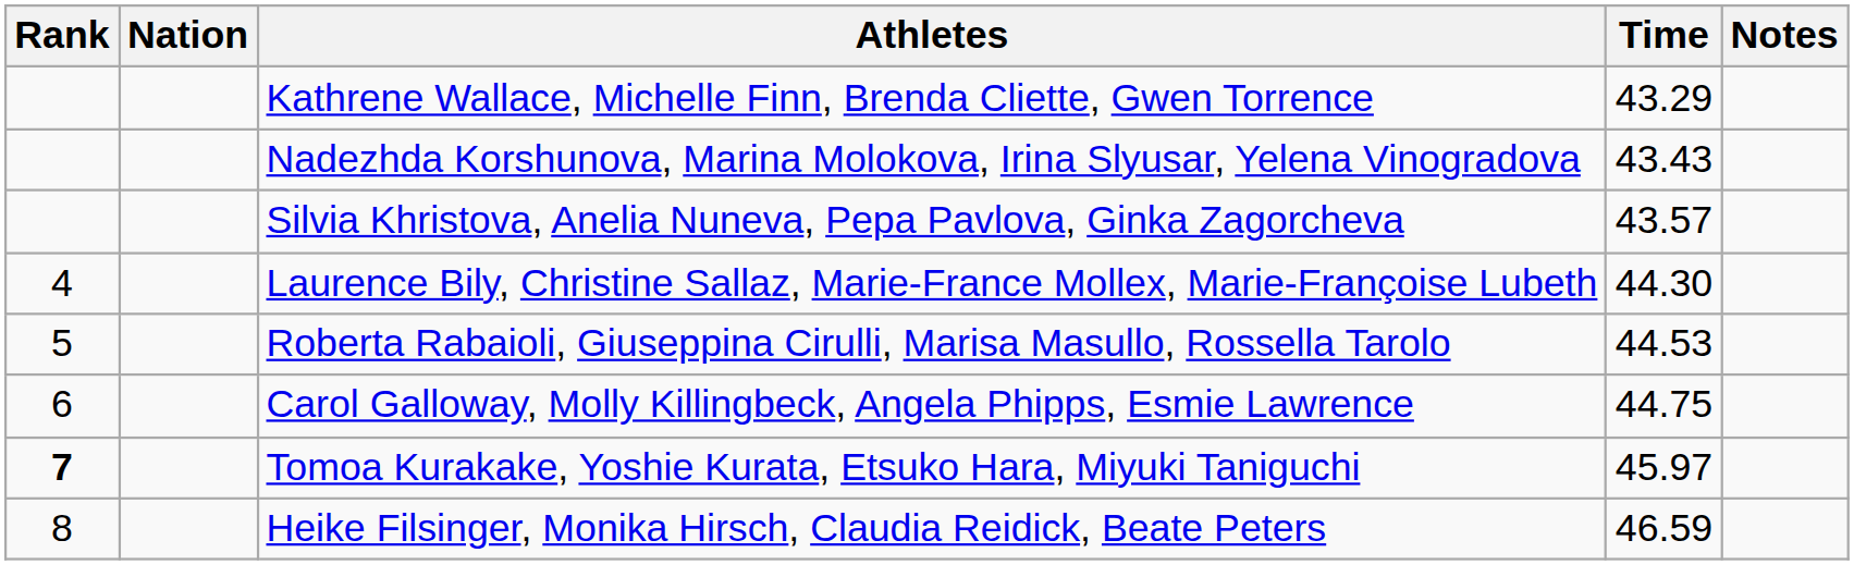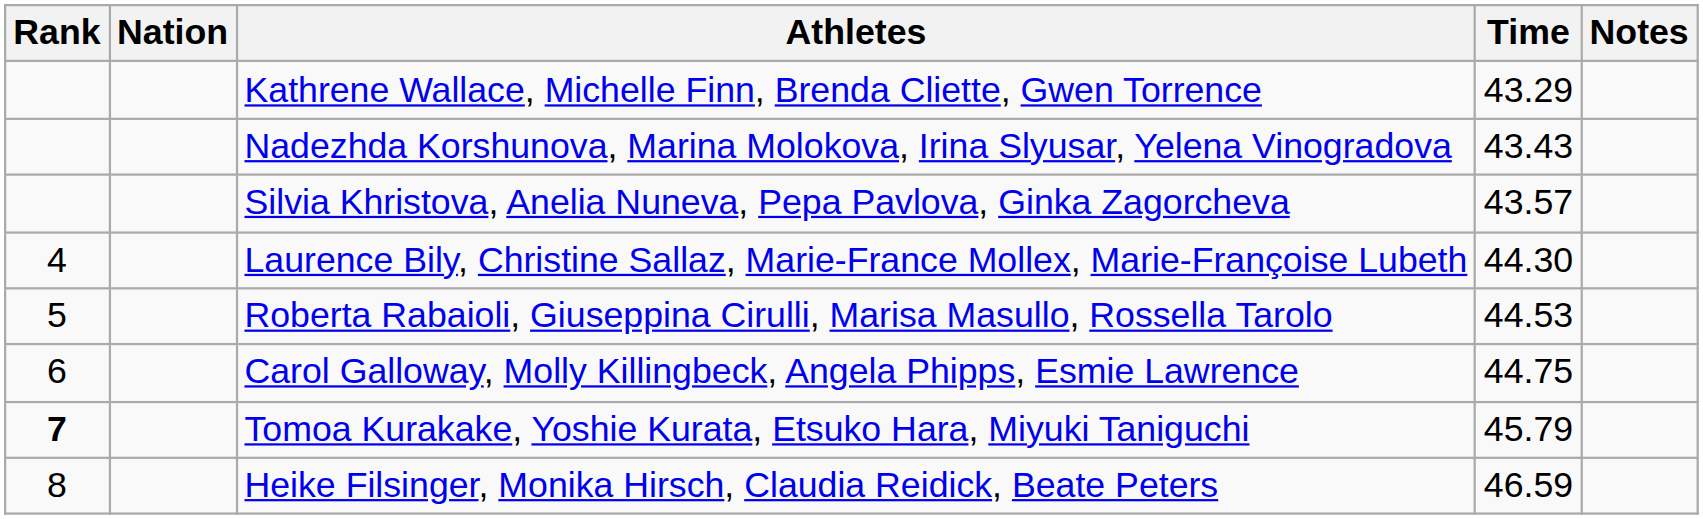Tomoa Kurakake, Yoshie Kurata, Etsuko Hara, Miyuki Taniguchi | Time: 45.97 -> 45.79
